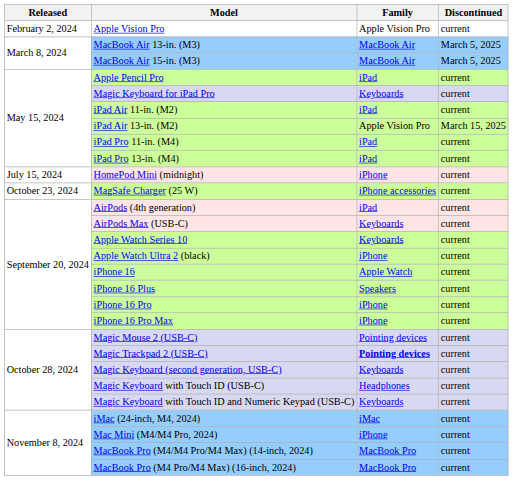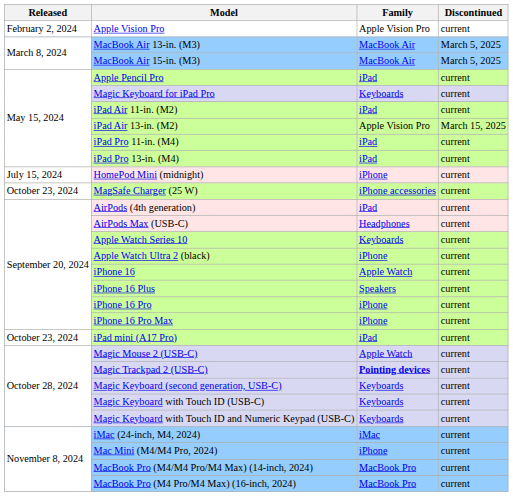AirPods Max (USB-C) | Family: Keyboards -> Headphones
+ row: October 23, 2024 | iPad mini (A17 Pro) | iPad | current
Magic Mouse 2 (USB-C) | Family: Pointing devices -> Apple Watch
Magic Keyboard with Touch ID (USB-C) | Family: Headphones -> Keyboards
